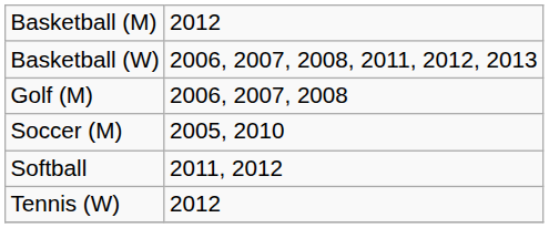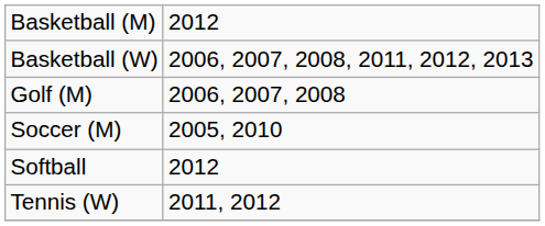Softball | column 2: 2011, 2012 -> 2012
Tennis (W) | column 2: 2012 -> 2011, 2012
